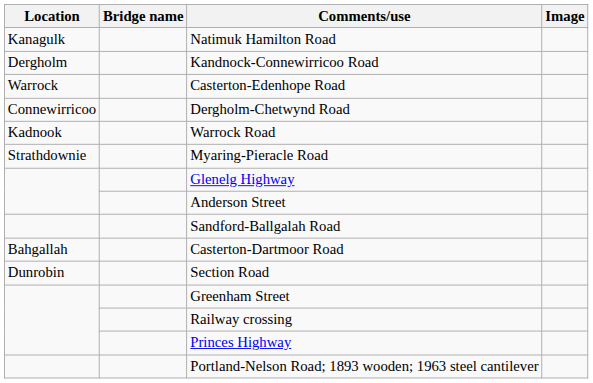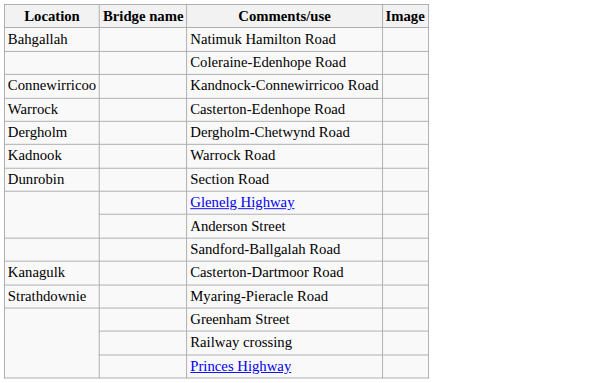Natimuk Hamilton Road | Location: Kanagulk -> Bahgallah
+ row: Coleraine-Edenhope Road
Kandnock-Connewirricoo Road | Location: Dergholm -> Connewirricoo
Dergholm-Chetwynd Road | Location: Connewirricoo -> Dergholm
rows swapped: Section Road <-> Myaring-Pieracle Road
Casterton-Dartmoor Road | Location: Bahgallah -> Kanagulk
- row: Portland-Nelson Road; 1893 wooden; 1963 steel cantilever
